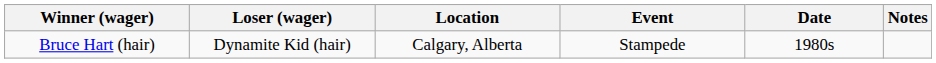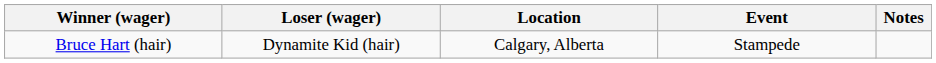- column: Date | 1980s
